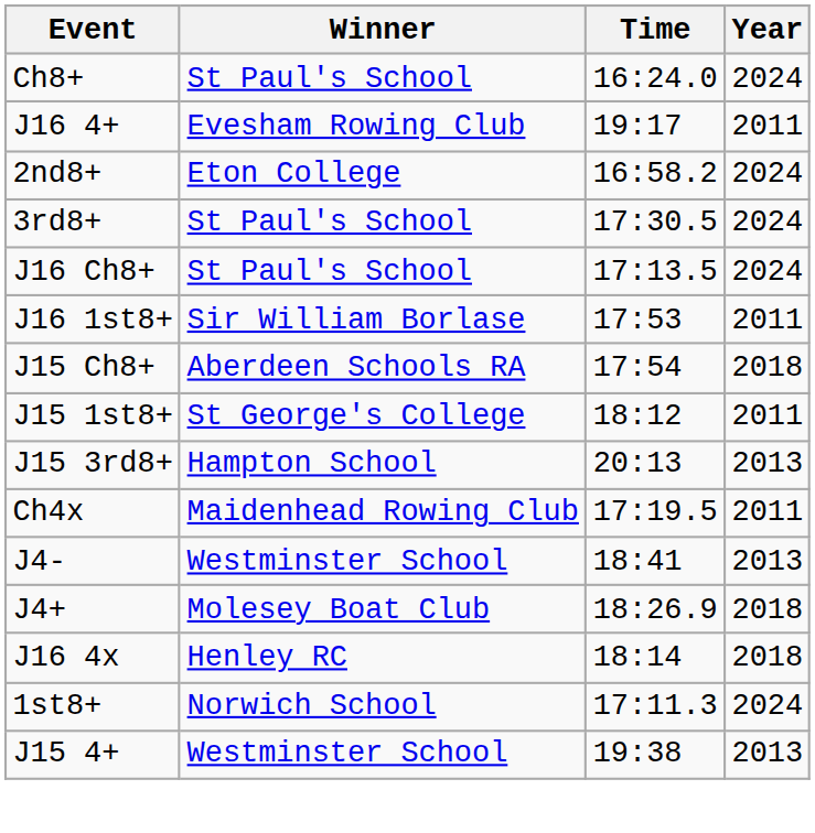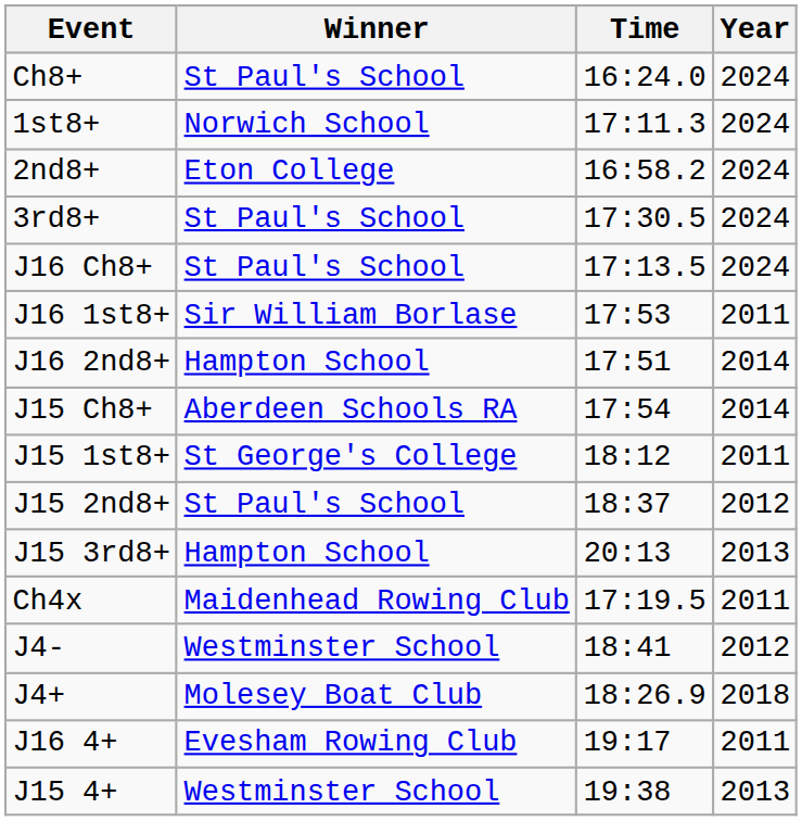rows swapped: 1st8+ <-> J16 4+
+ row: J16 2nd8+ | Hampton School | 17:51 | 2014
J15 Ch8+ | Year: 2018 -> 2014
+ row: J15 2nd8+ | St Paul's School | 18:37 | 2012
J4- | Year: 2013 -> 2012
- row: J16 4x | Henley RC | 18:14 | 2018
